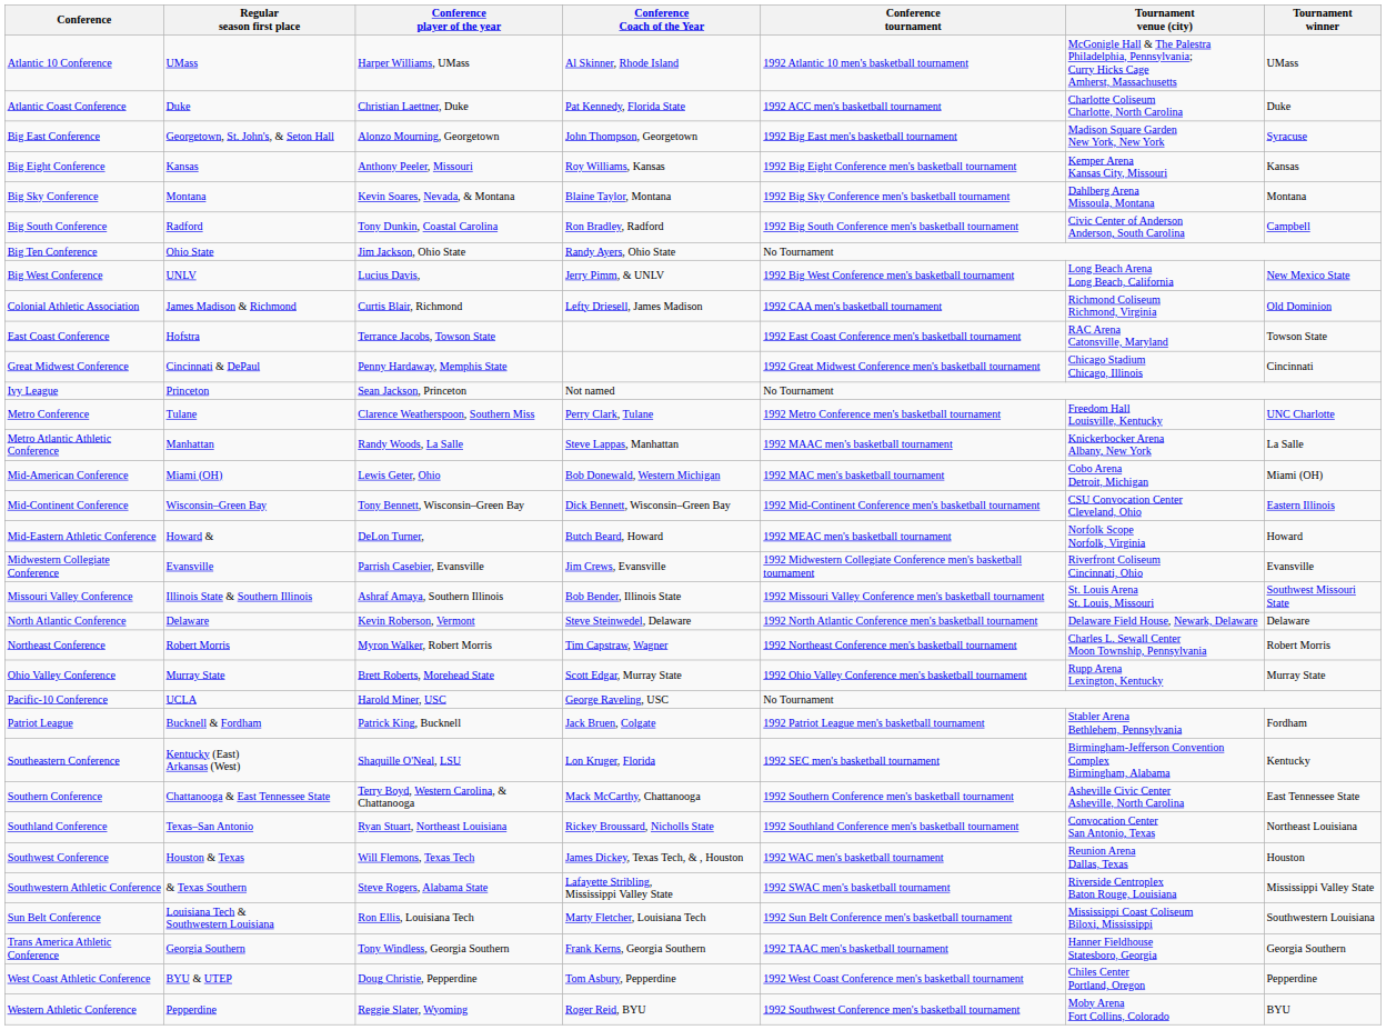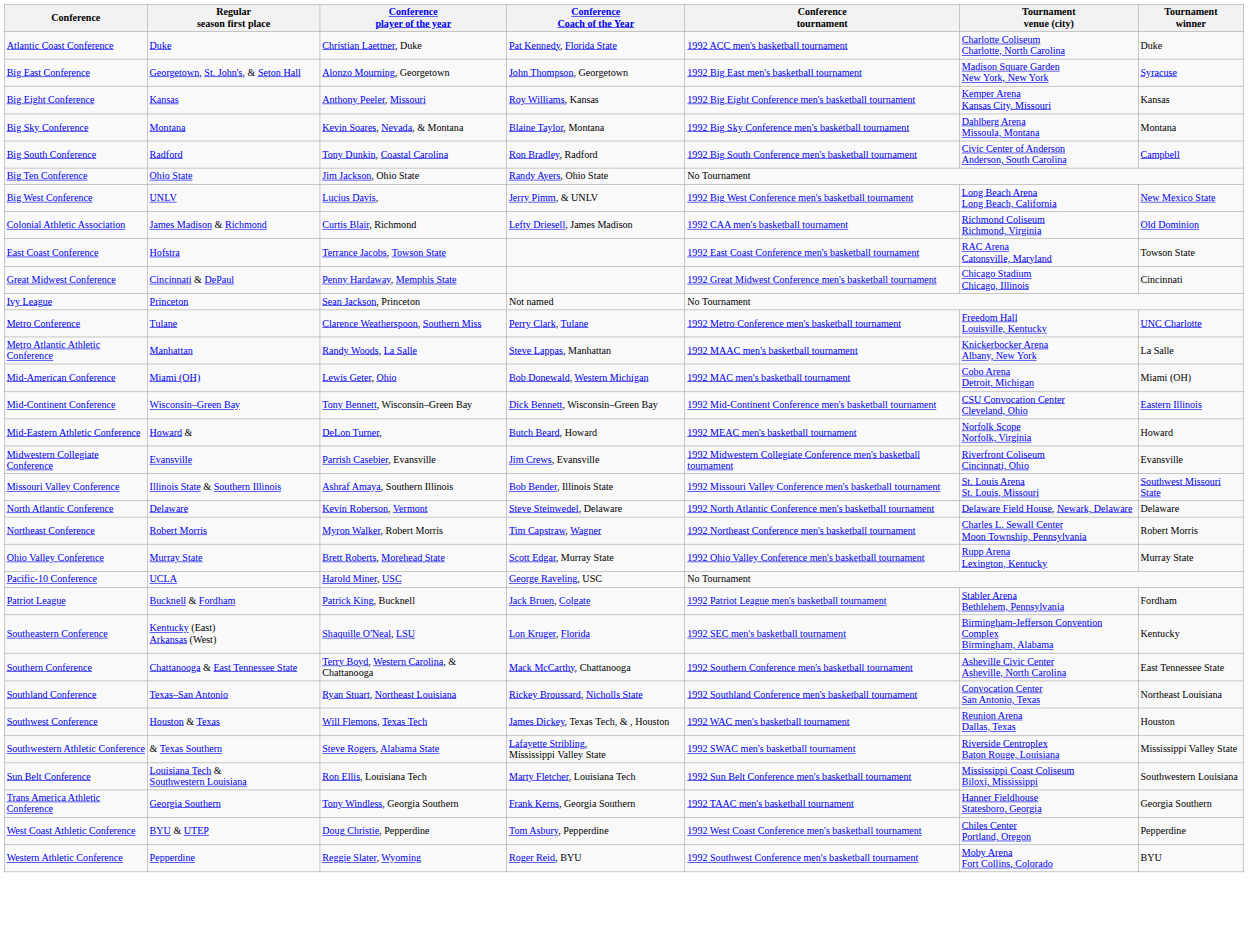- row: Atlantic 10 Conference | UMass | Harper Williams, UMass | Al Skinner, Rhode Island | 1992 Atlantic 10 men's basketball tournament | McGonigle Hall & The Palestra Philadelphia, Pennsylvania; Curry Hicks Cage Amherst, Massachusetts | UMass
